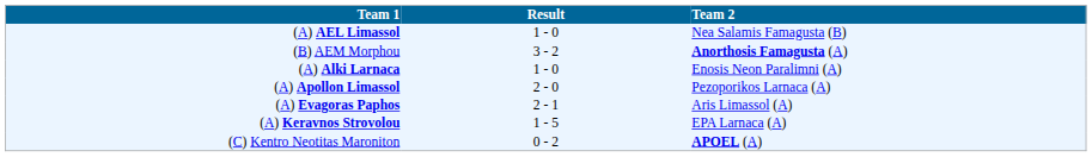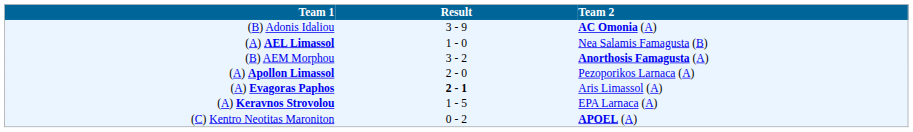+ row: (B) Adonis Idaliou | 3 - 9 | AC Omonia (A)
- row: (A) Alki Larnaca | 1 - 0 | Enosis Neon Paralimni (A)
(A) Evagoras Paphos | Result: normal -> bold
